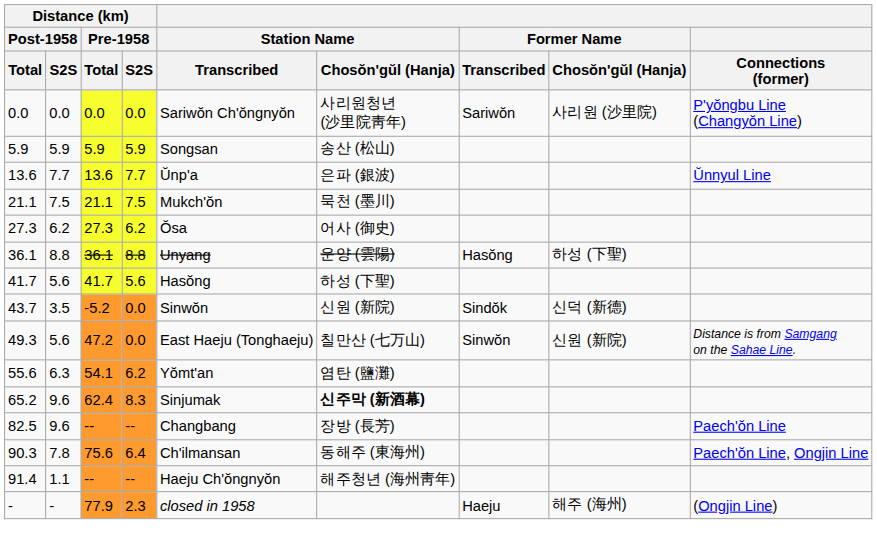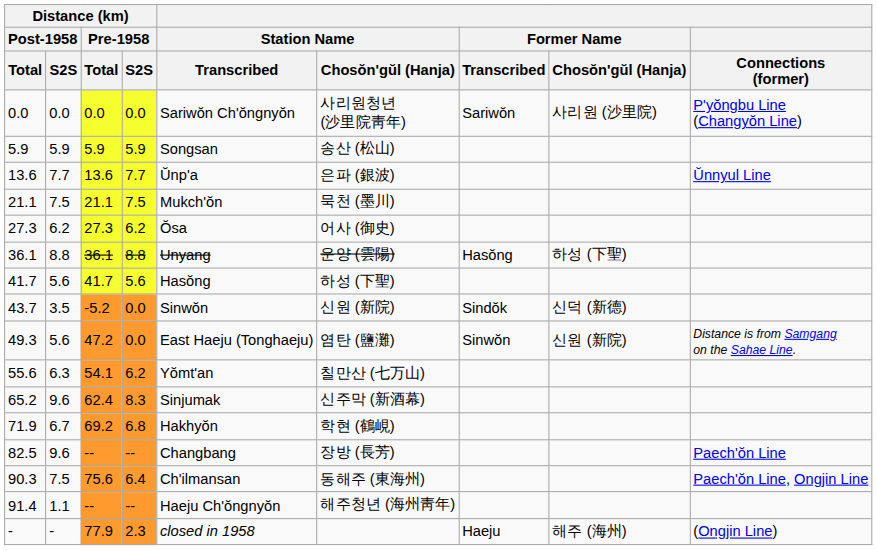49.3 | Station Name / Chosŏn'gŭl (Hanja): 칠만산 (七万山) -> 염탄 (鹽灘)
55.6 | Station Name / Chosŏn'gŭl (Hanja): 염탄 (鹽灘) -> 칠만산 (七万山)
65.2 | Station Name / Chosŏn'gŭl (Hanja): bold -> normal
+ row: 71.9 | 6.7 | 69.2 | 6.8 | Hakhyŏn | 학현 (鶴峴)
90.3 | Distance (km) / Post-1958 / S2S: 7.8 -> 7.5
